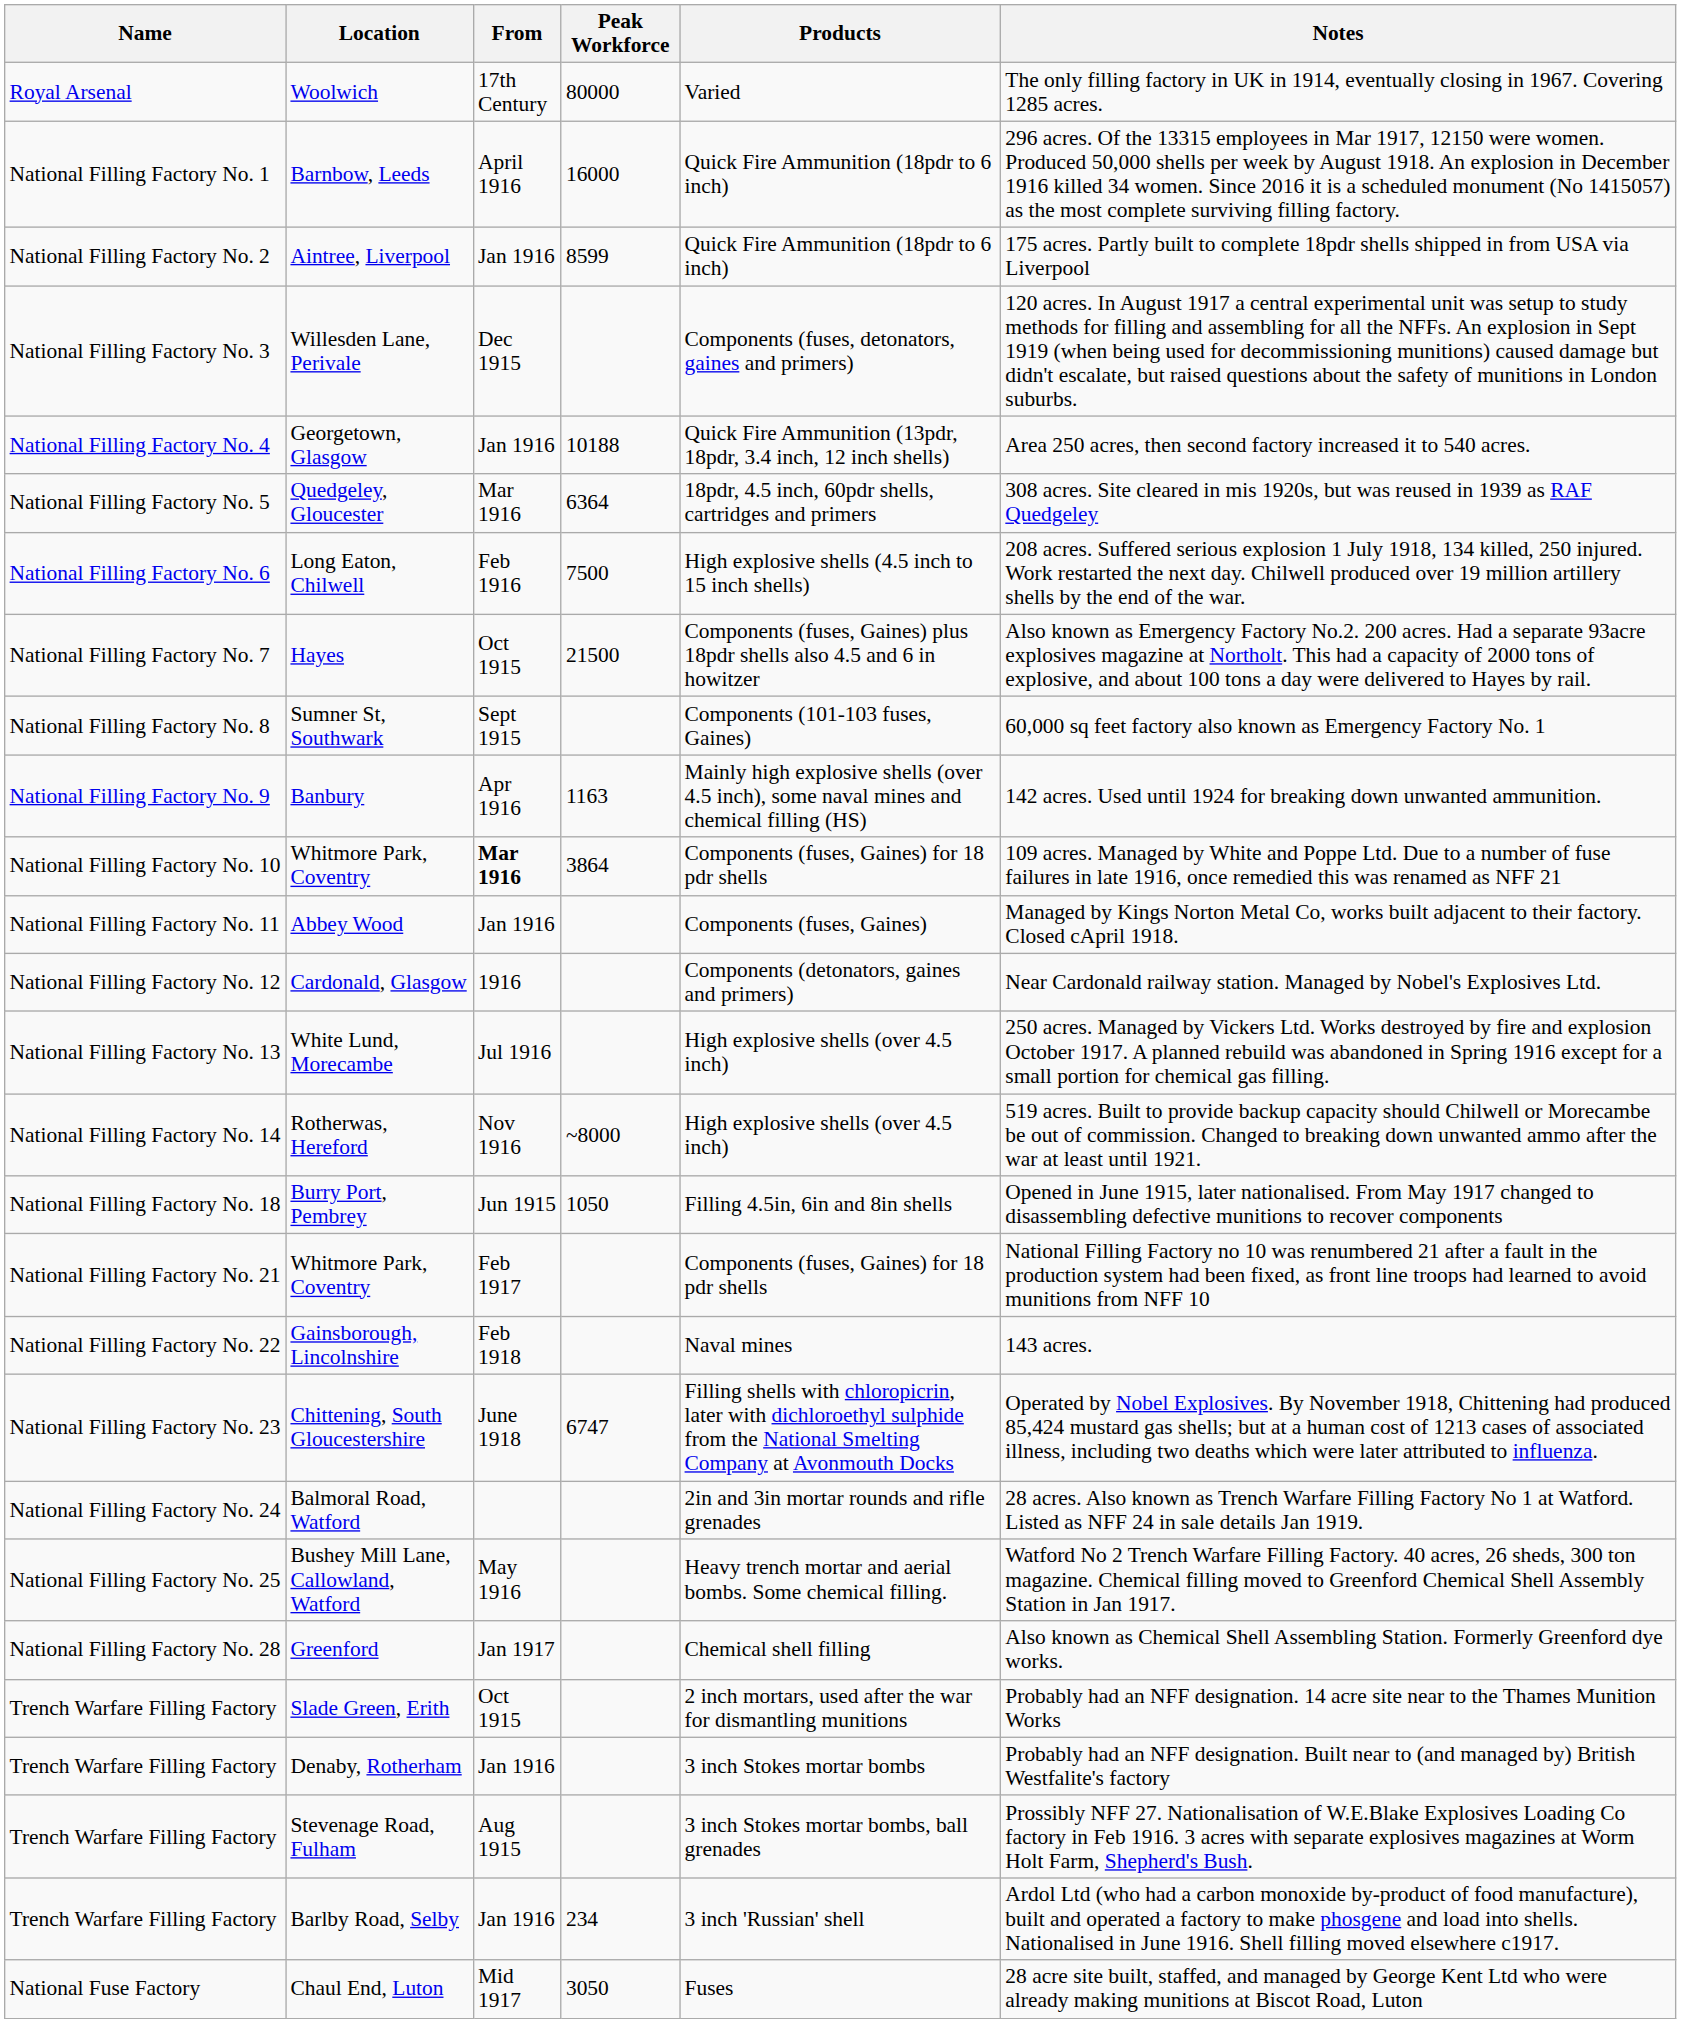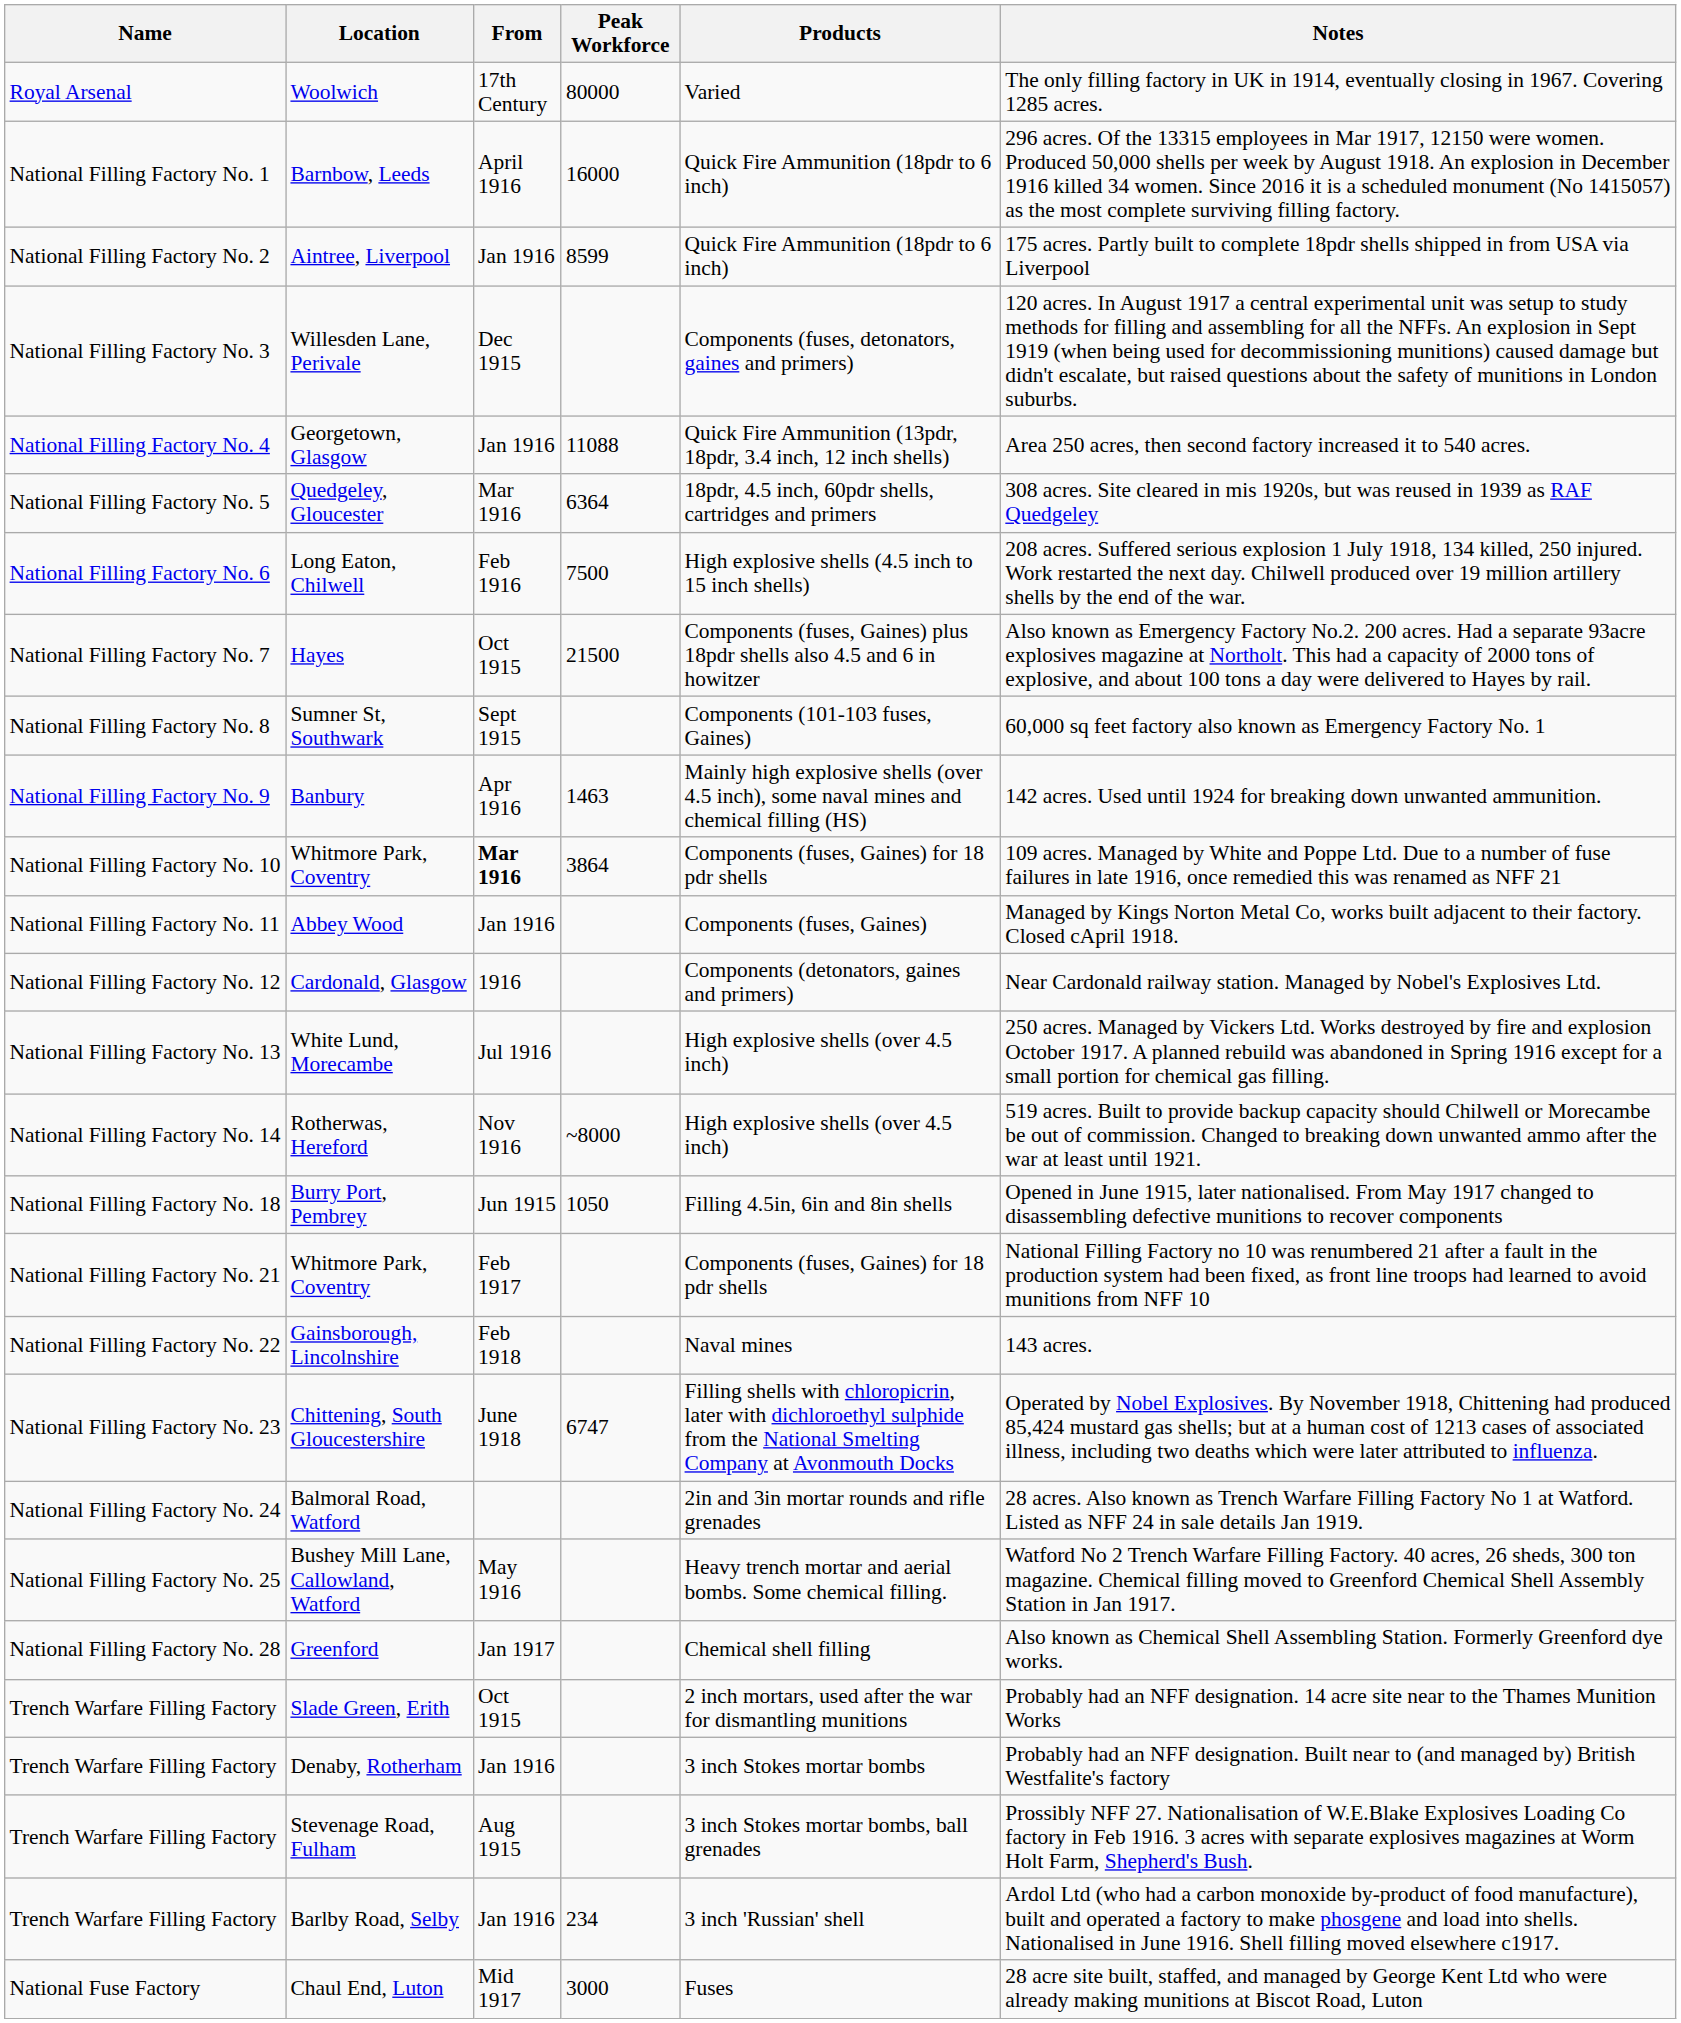Georgetown, Glasgow | Peak Workforce: 10188 -> 11088
Banbury | Peak Workforce: 1163 -> 1463
Chaul End, Luton | Peak Workforce: 3050 -> 3000
